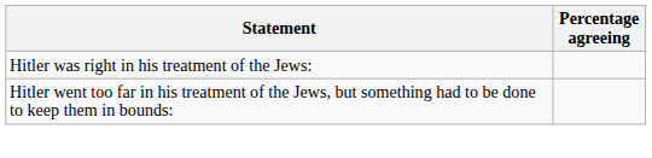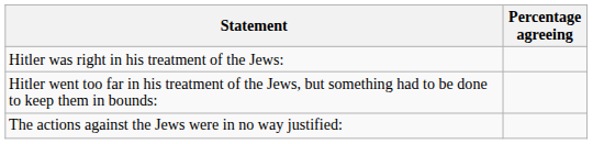+ row: The actions against the Jews were in no way justified:
